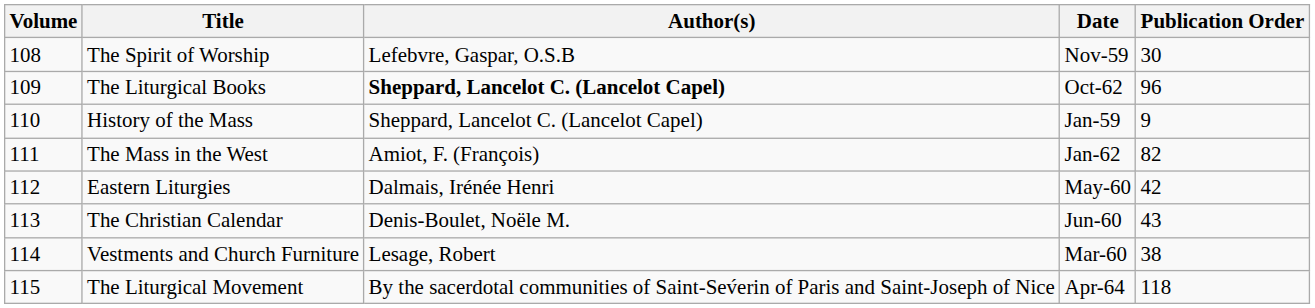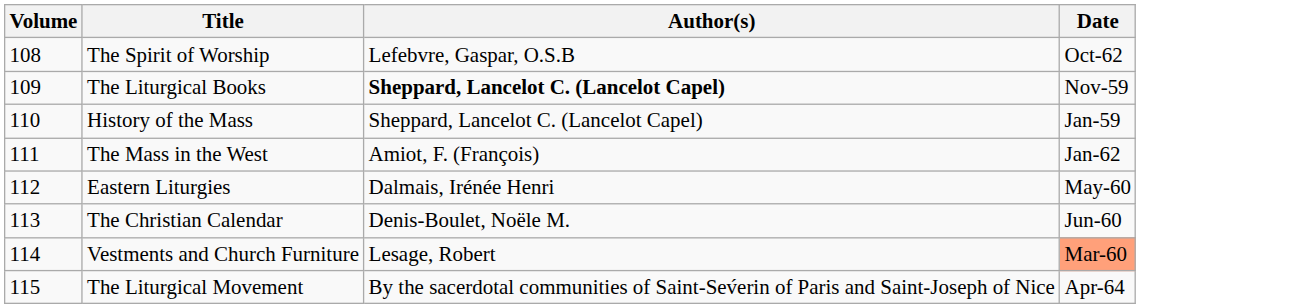- column: Publication Order | 30 | 96 | 9 | 82 | 42 | 43 | 38 | 118
The Spirit of Worship | Date: Nov-59 -> Oct-62
The Liturgical Books | Date: Oct-62 -> Nov-59
Vestments and Church Furniture | Date: no background -> lightsalmon background
